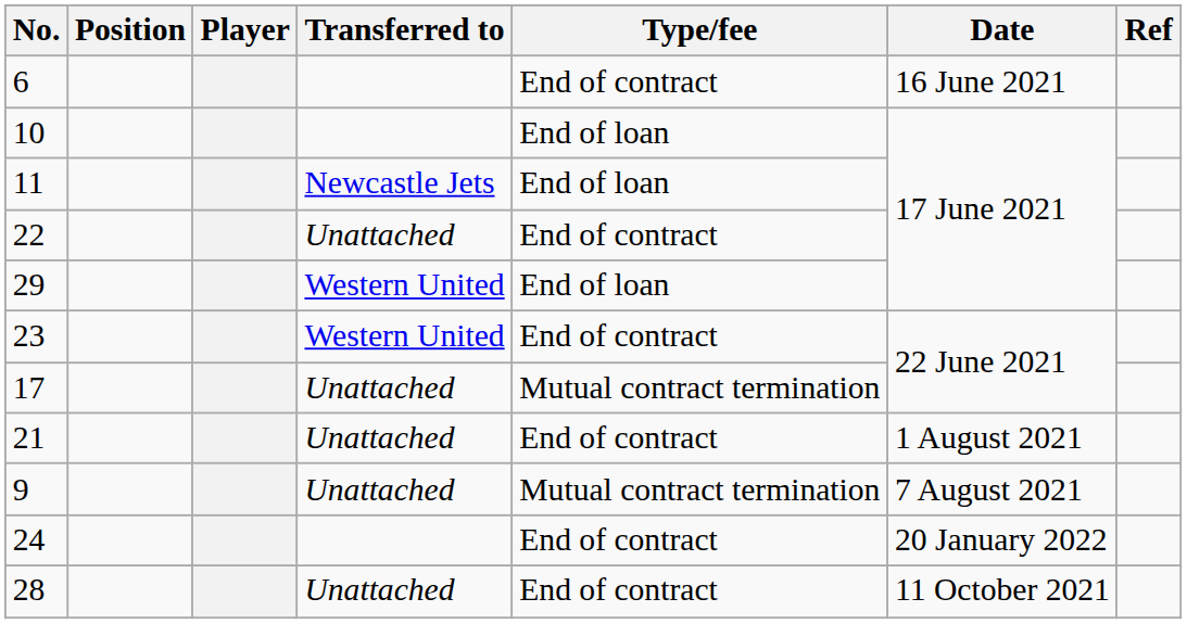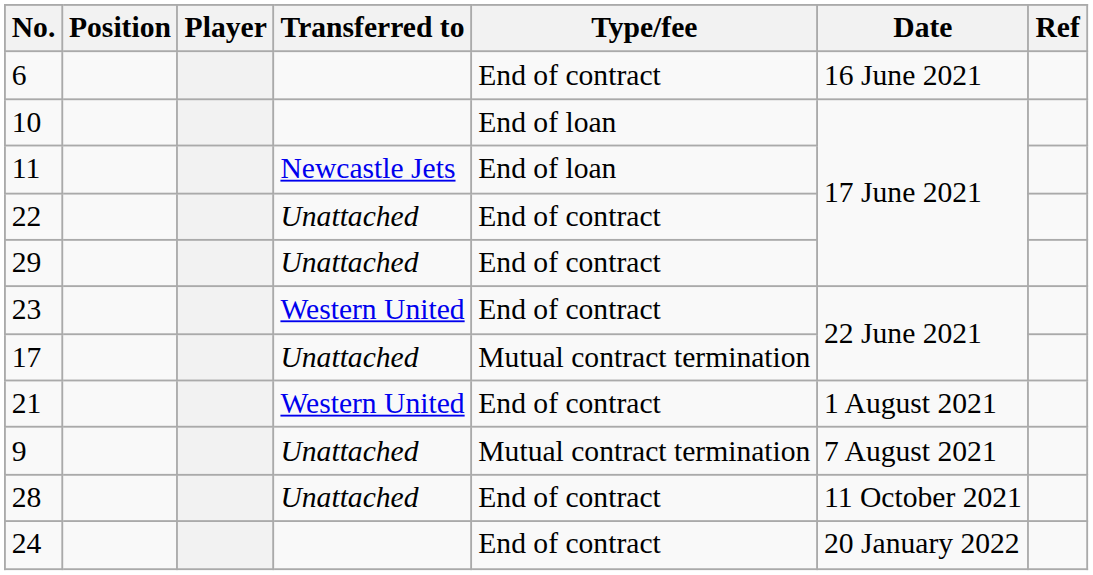29 | Transferred to: Western United -> Unattached
29 | Type/fee: End of loan -> End of contract
21 | Transferred to: Unattached -> Western United
rows swapped: 28 <-> 24
